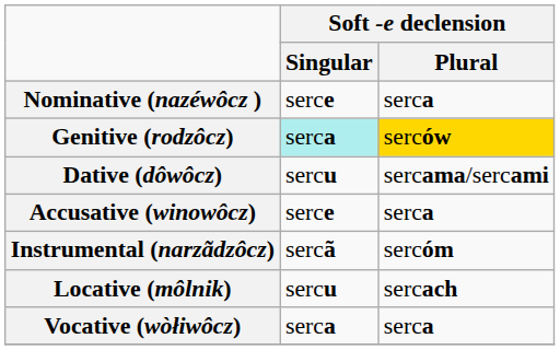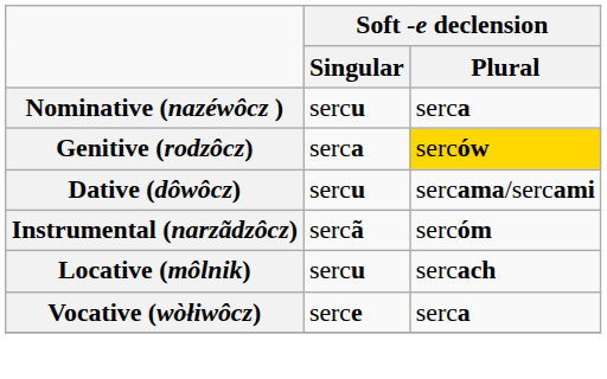Nominative (nazéwôcz ) | Soft -e declension / Singular: serce -> sercu
Genitive (rodzôcz) | Soft -e declension / Singular: paleturquoise background -> no background
- row: Accusative (winowôcz) | serce | serca
Vocative (wòłiwôcz) | Soft -e declension / Singular: serca -> serce
